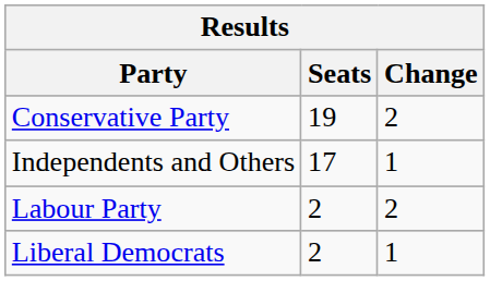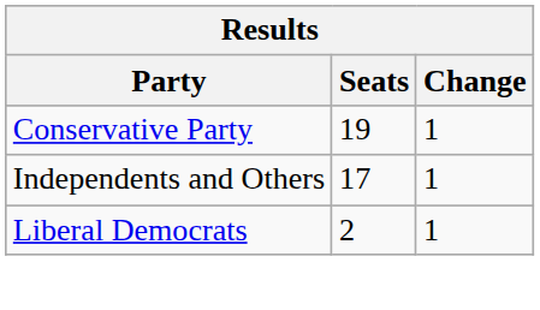Conservative Party | Change: 2 -> 1
- row: Labour Party | 2 | 2
